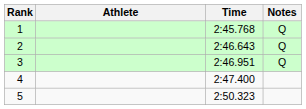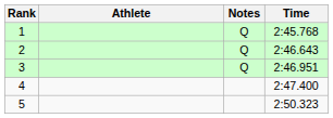columns swapped: Time <-> Notes
